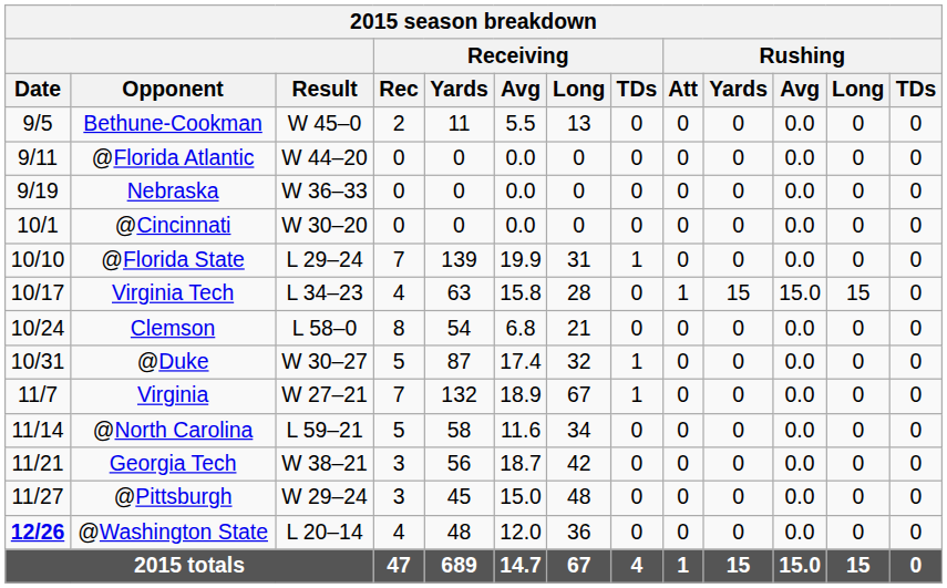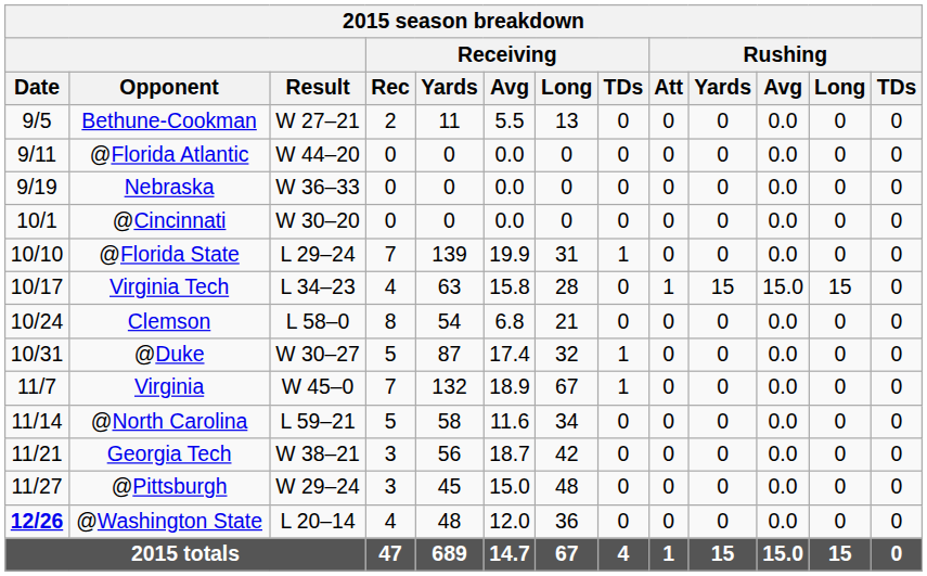Bethune-Cookman | Result: W 45–0 -> W 27–21
Virginia | Result: W 27–21 -> W 45–0
